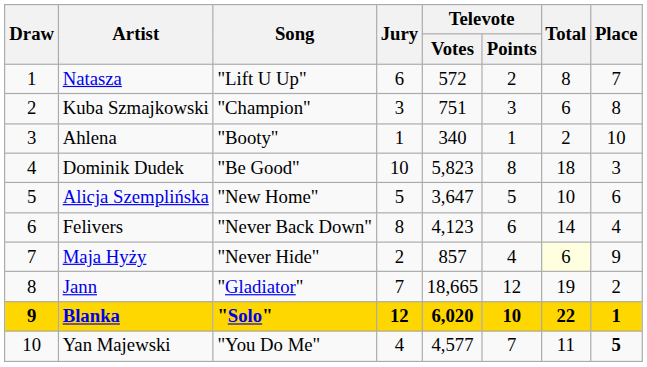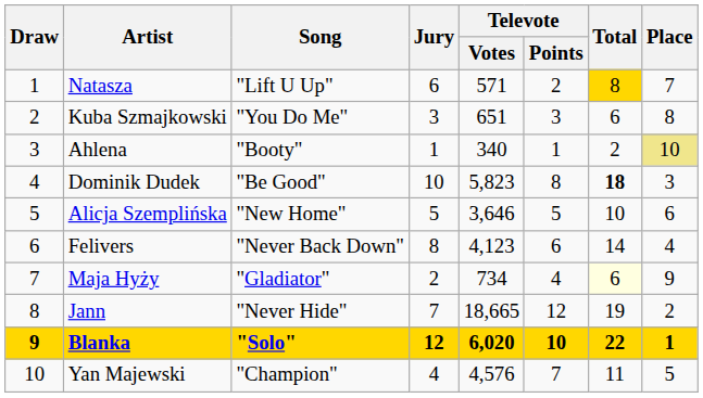Natasza | Televote / Votes: 572 -> 571
Natasza | Total: no background -> gold background
Kuba Szmajkowski | Song: "Champion" -> "You Do Me"
Kuba Szmajkowski | Televote / Votes: 751 -> 651
Ahlena | Place: no background -> khaki background
Dominik Dudek | Total: normal -> bold
Alicja Szemplińska | Televote / Votes: 3,647 -> 3,646
Maja Hyży | Song: "Never Hide" -> "Gladiator"
Maja Hyży | Televote / Votes: 857 -> 734
Jann | Song: "Gladiator" -> "Never Hide"
Yan Majewski | Song: "You Do Me" -> "Champion"
Yan Majewski | Televote / Votes: 4,577 -> 4,576
Yan Majewski | Place: bold -> normal
